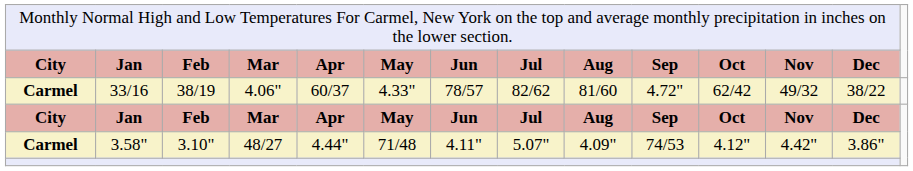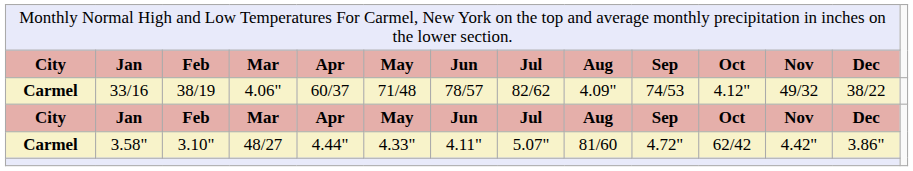33/16 | column 6: 4.33" -> 71/48
33/16 | column 9: 81/60 -> 4.09"
33/16 | column 10: 4.72" -> 74/53
33/16 | column 11: 62/42 -> 4.12"
3.58" | column 6: 71/48 -> 4.33"
3.58" | column 9: 4.09" -> 81/60
3.58" | column 10: 74/53 -> 4.72"
3.58" | column 11: 4.12" -> 62/42
